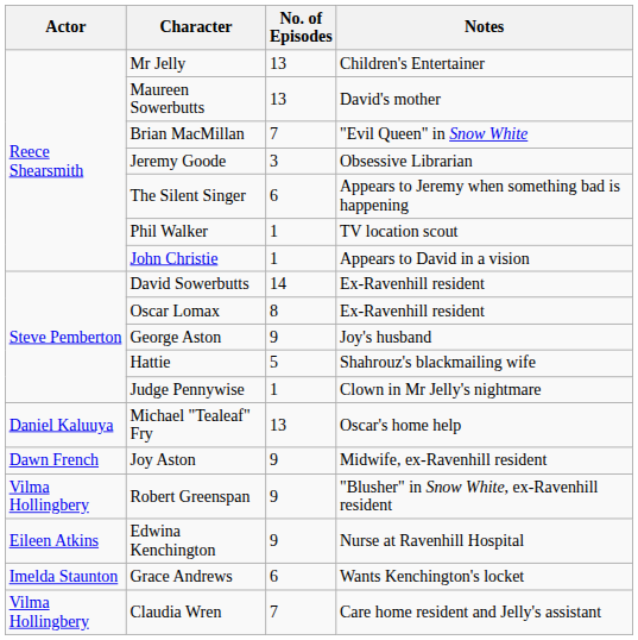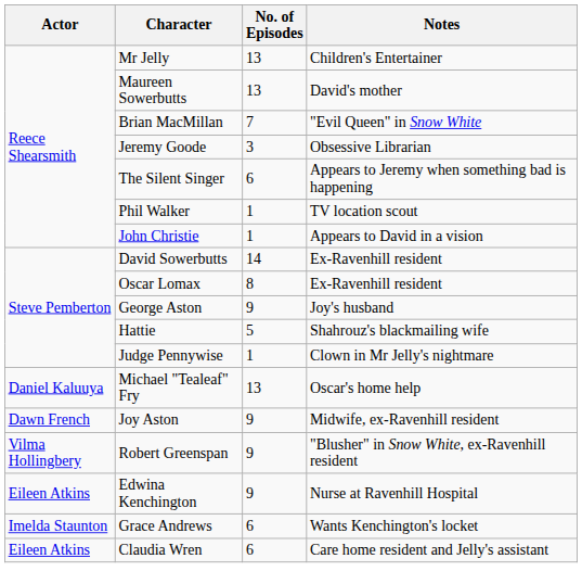Claudia Wren | Actor: Vilma Hollingbery -> Eileen Atkins
Claudia Wren | No. of Episodes: 7 -> 6
